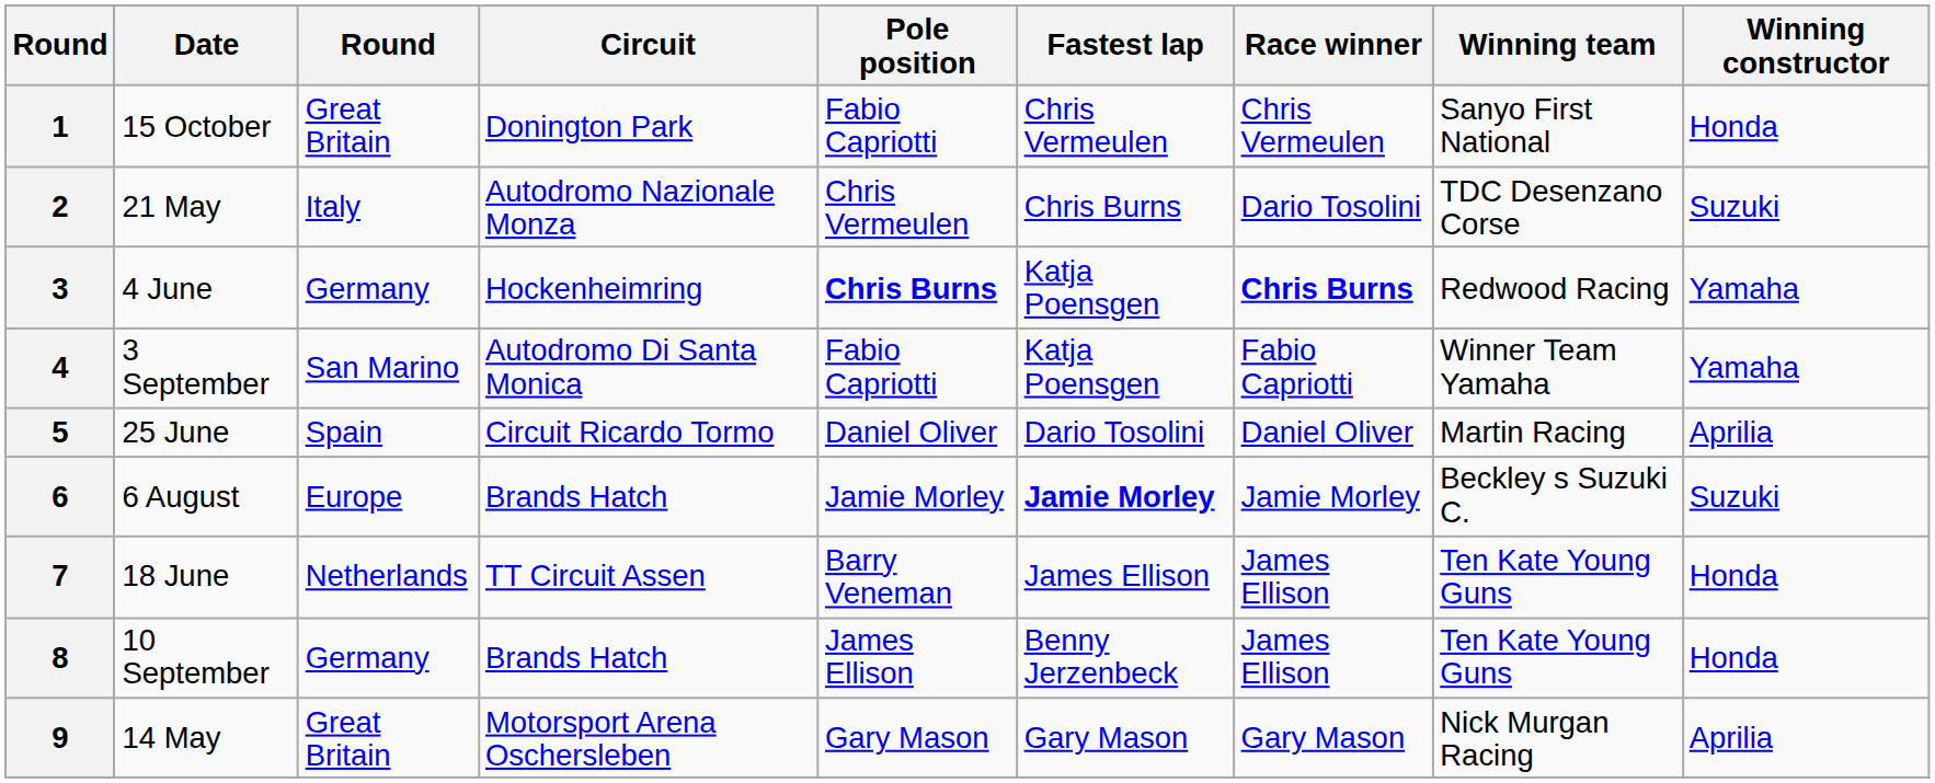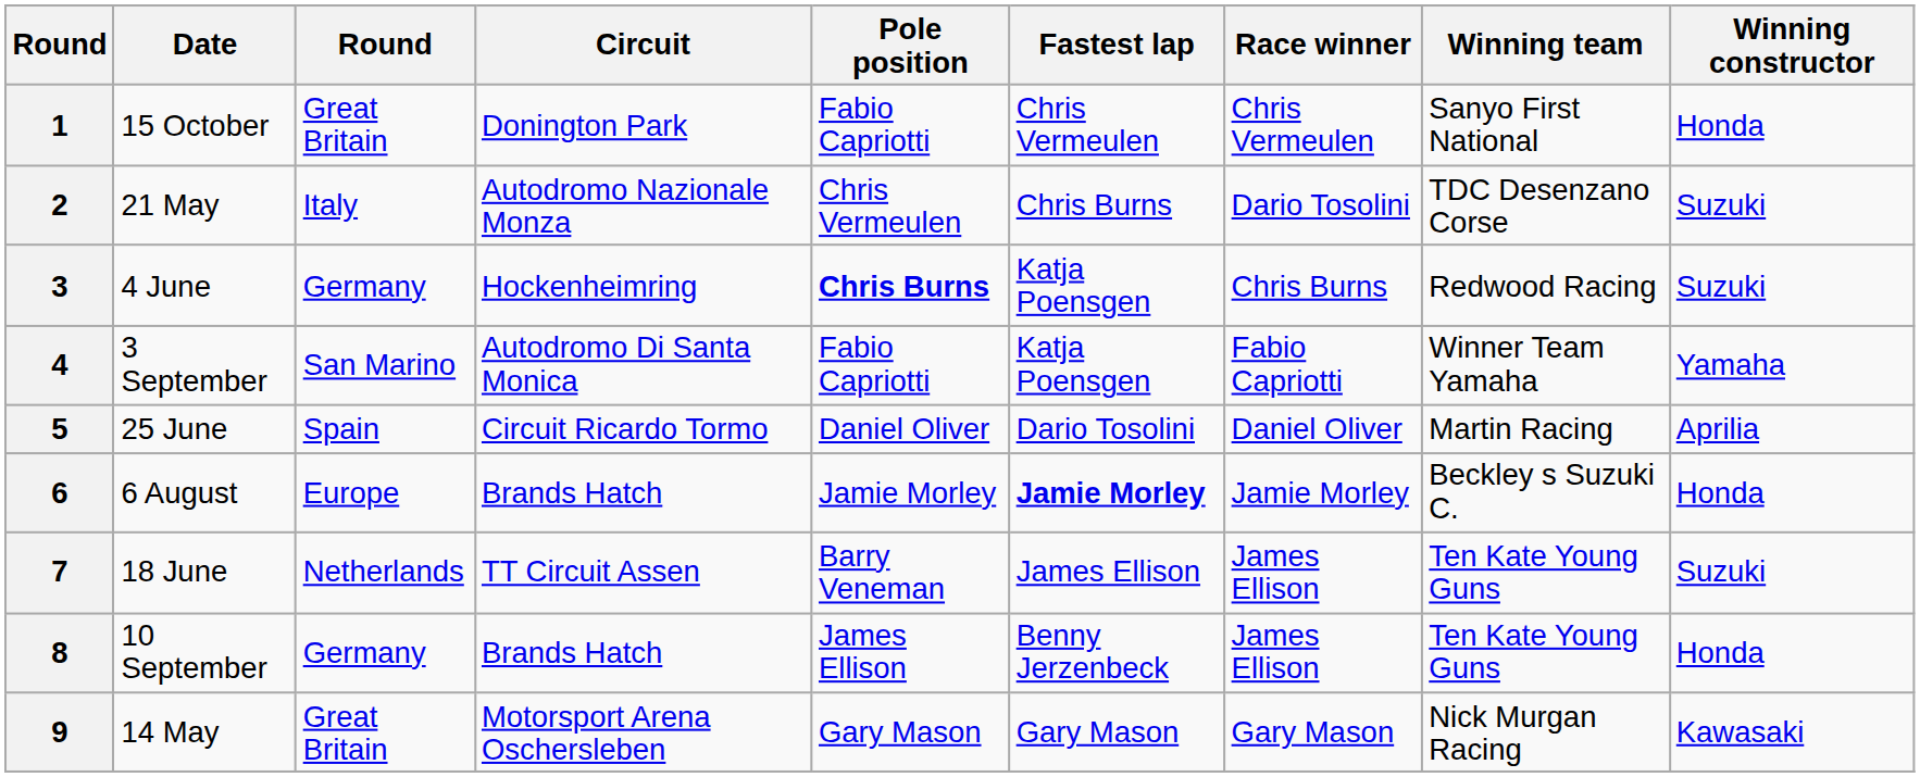3 | Race winner: bold -> normal
3 | Winning constructor: Yamaha -> Suzuki
6 | Winning constructor: Suzuki -> Honda
7 | Winning constructor: Honda -> Suzuki
9 | Winning constructor: Aprilia -> Kawasaki
